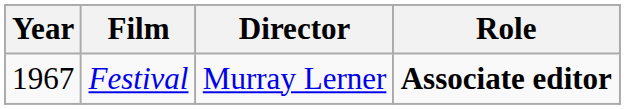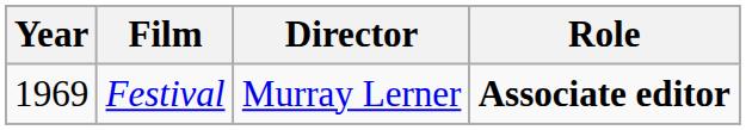Festival | Year: 1967 -> 1969
